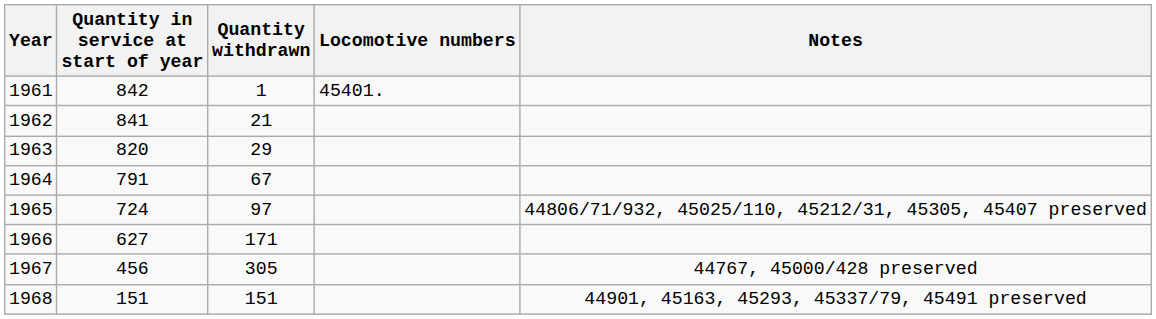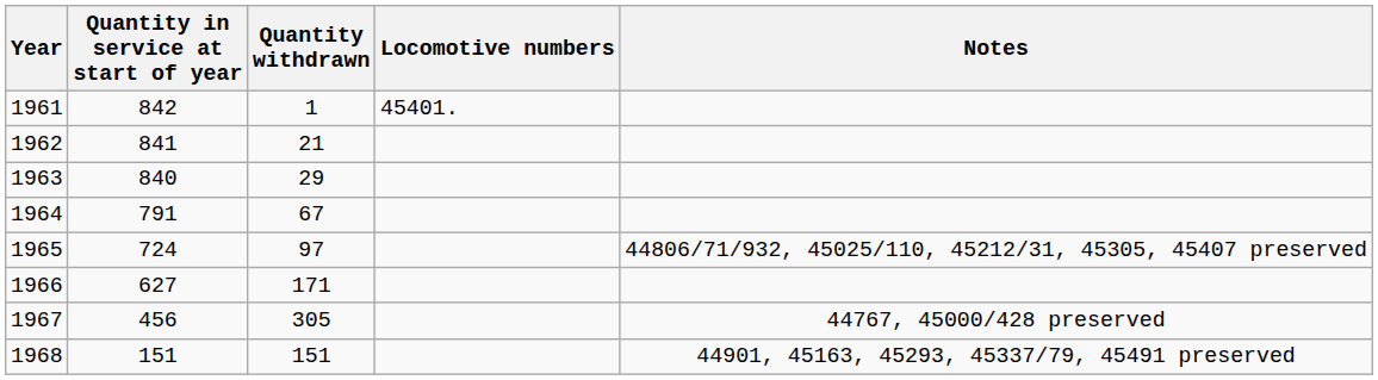1963 | Quantity in service at start of year: 820 -> 840
